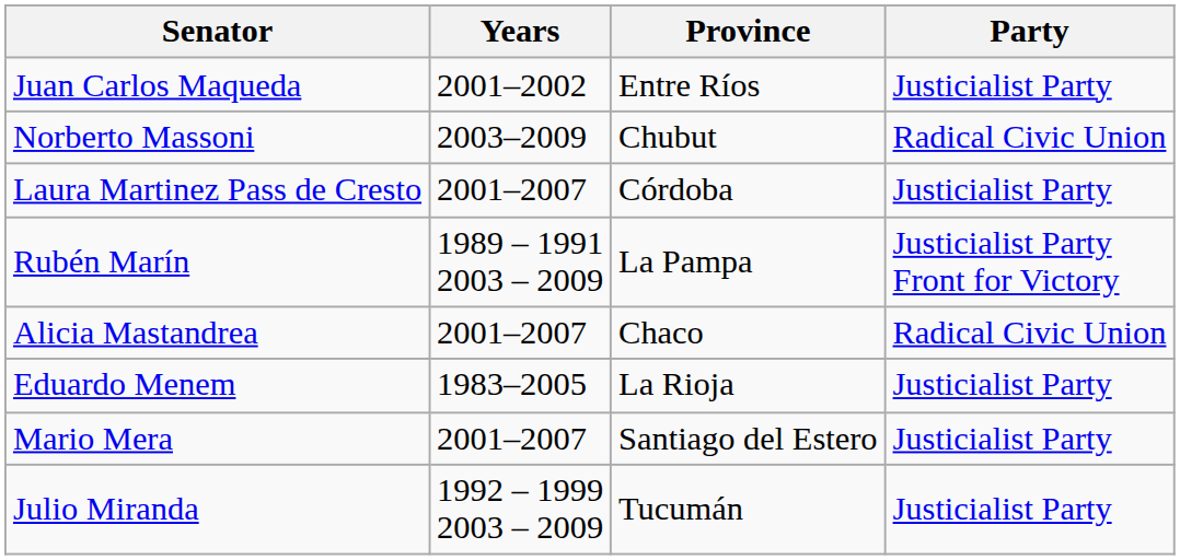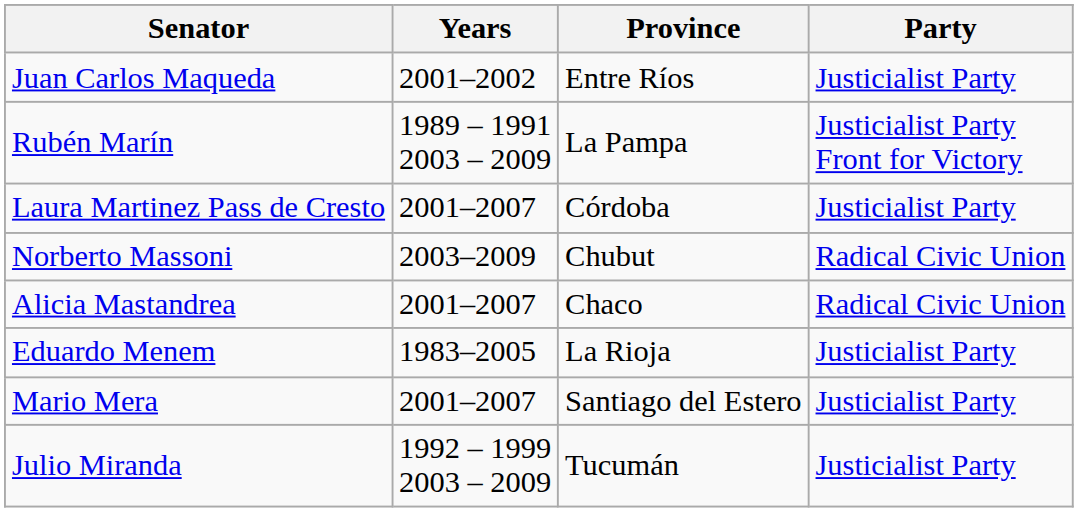rows swapped: Rubén Marín <-> Norberto Massoni
